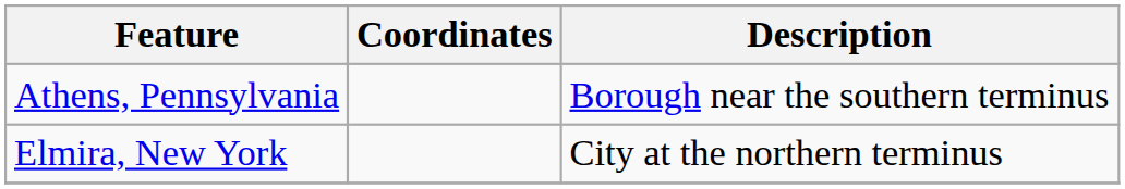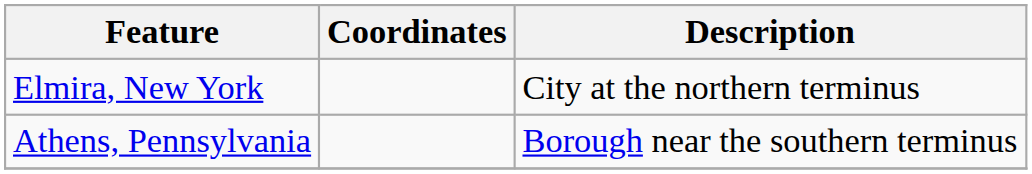rows swapped: Elmira, New York <-> Athens, Pennsylvania
